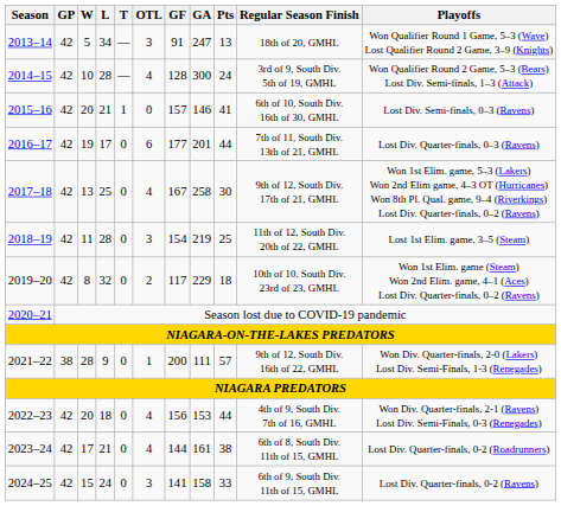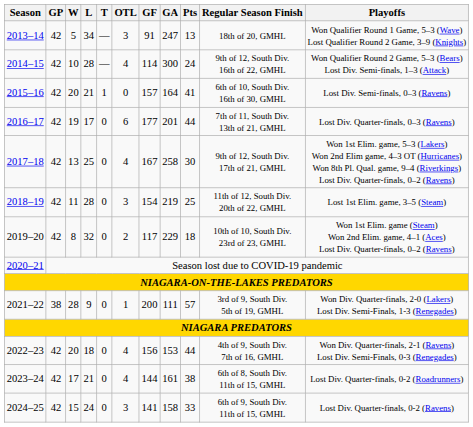2014–15 | GF: 128 -> 114
2014–15 | Regular Season Finish: 3rd of 9, South Div. 5th of 19, GMHL -> 9th of 12, South Div. 16th of 22, GMHL
2015–16 | GA: 146 -> 164
2021–22 | Regular Season Finish: 9th of 12, South Div. 16th of 22, GMHL -> 3rd of 9, South Div. 5th of 19, GMHL
